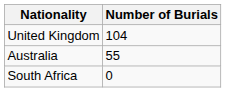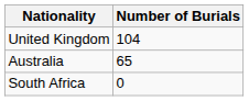Australia | Number of Burials: 55 -> 65
